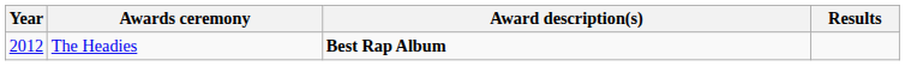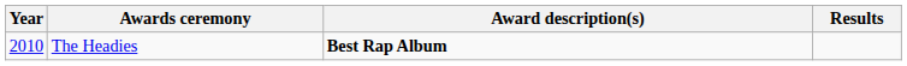The Headies | Year: 2012 -> 2010
